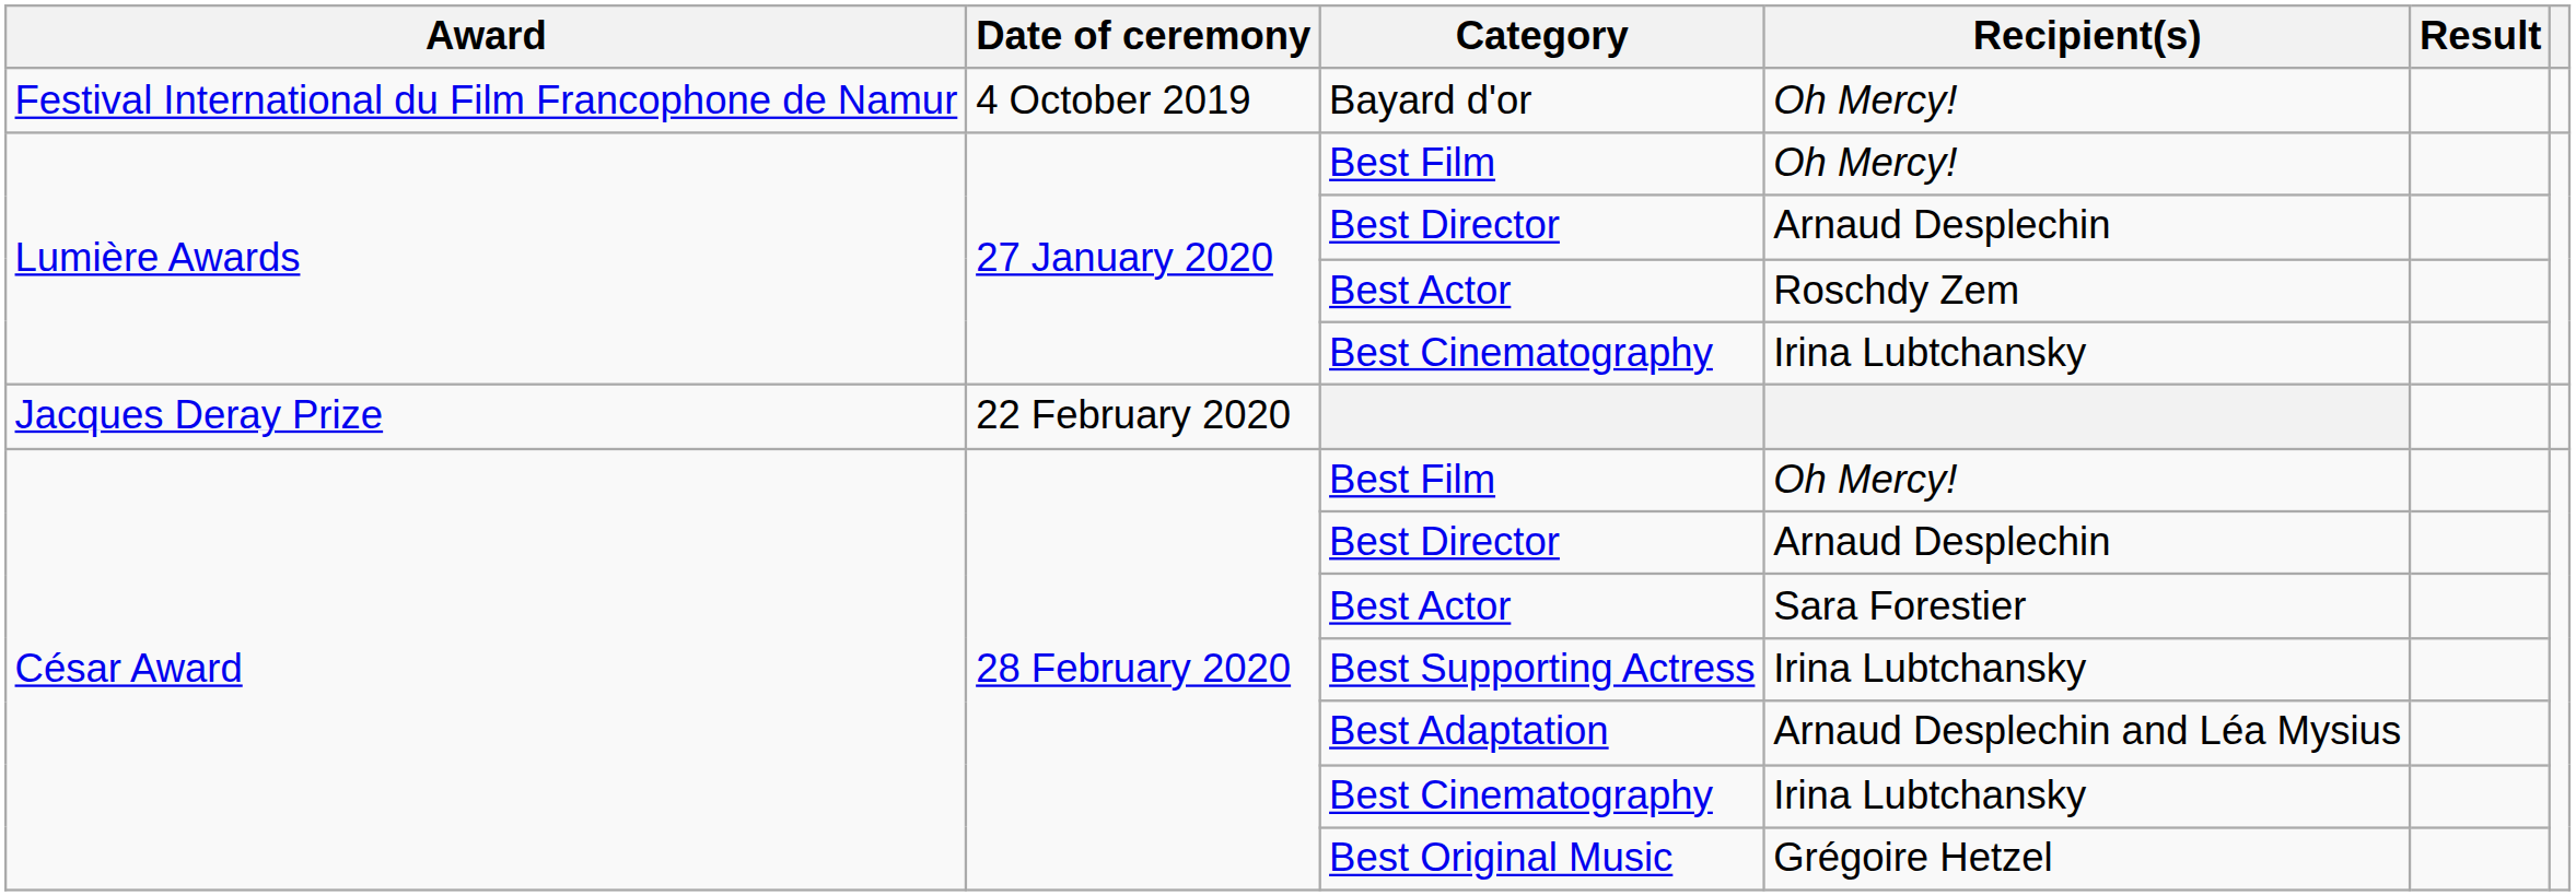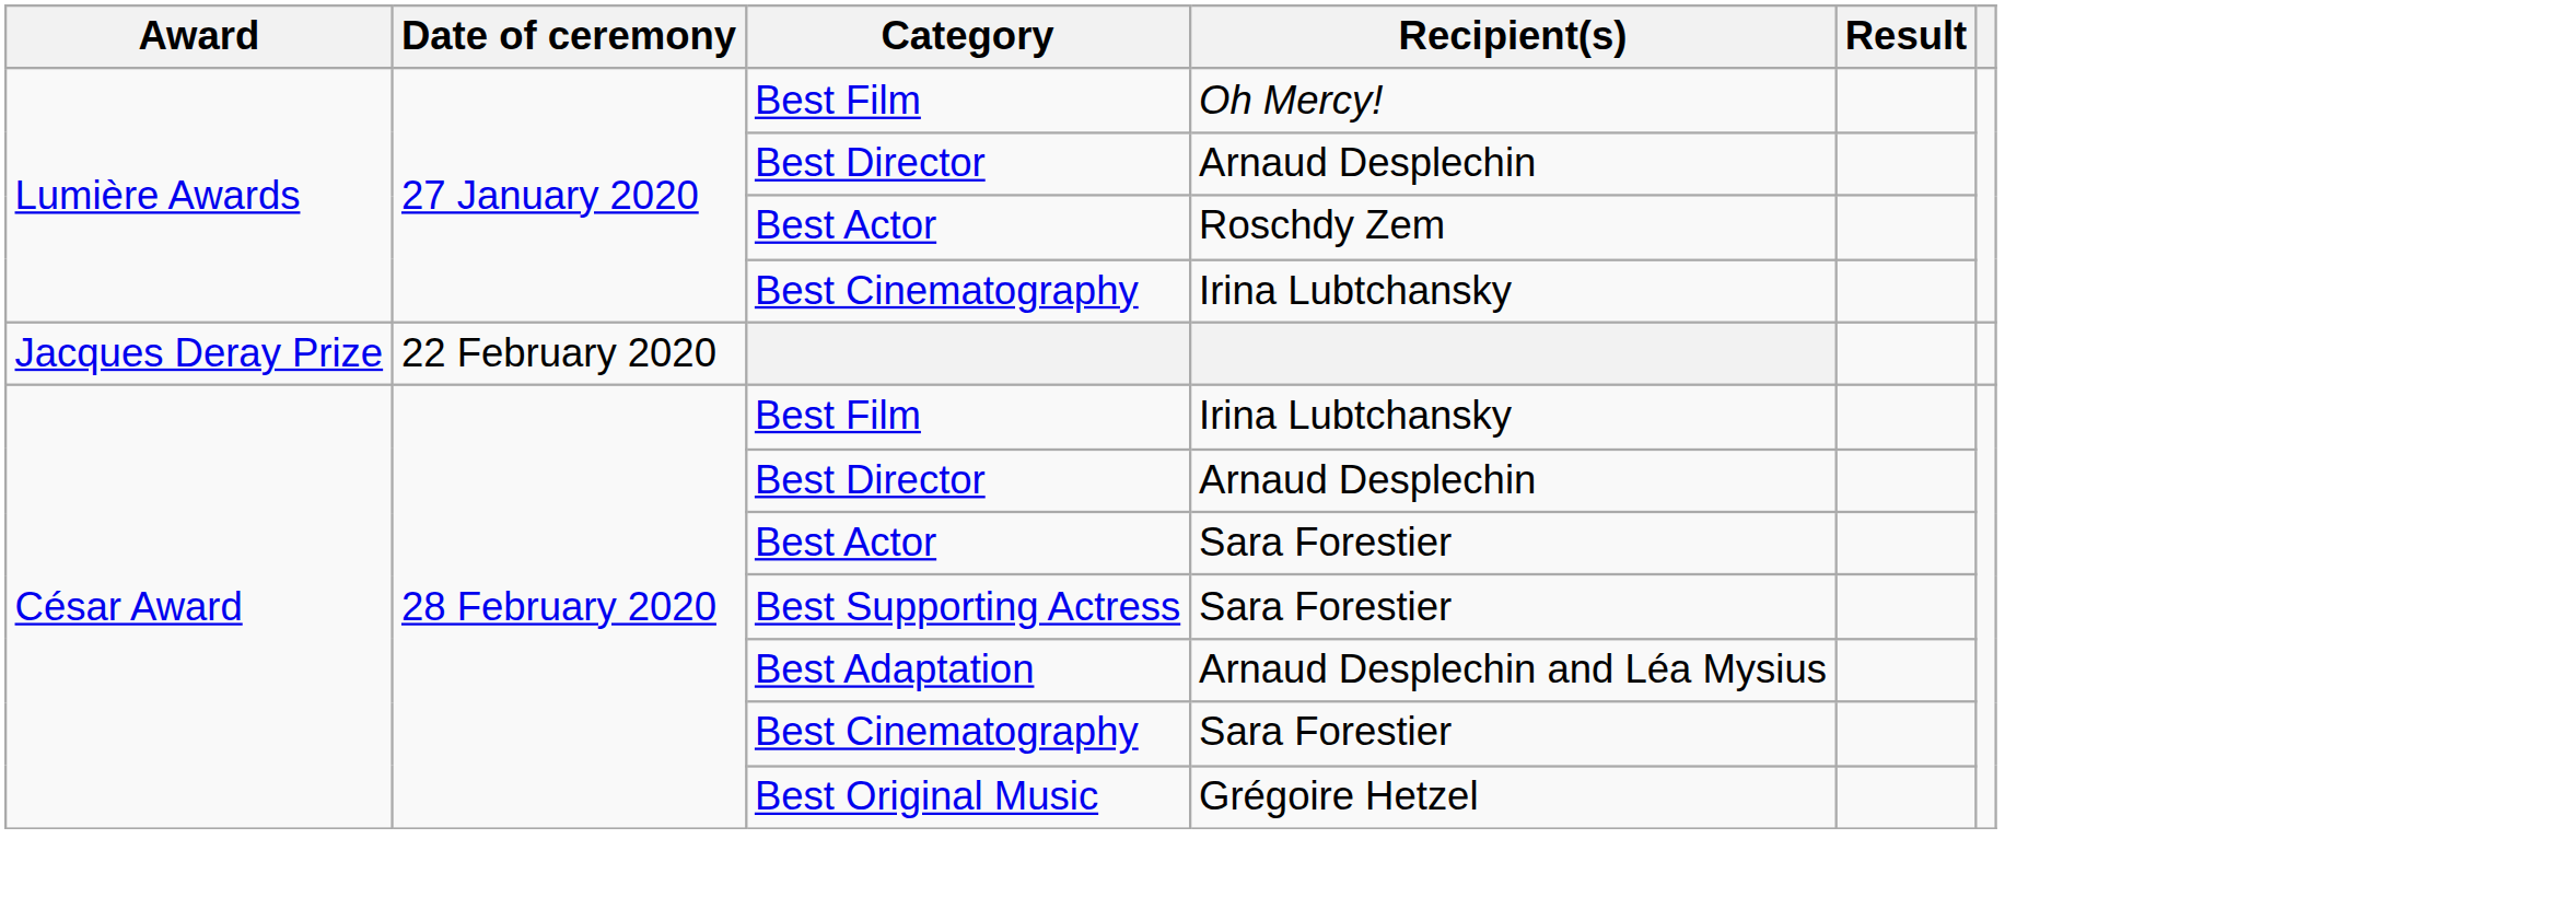- row: Festival International du Film Francophone de Namur | 4 October 2019 | Bayard d'or | Oh Mercy!
César Award / Best Film | Recipient(s): Oh Mercy! -> Irina Lubtchansky
Best Supporting Actress | Recipient(s): Irina Lubtchansky -> Sara Forestier
César Award / Best Cinematography | Recipient(s): Irina Lubtchansky -> Sara Forestier
